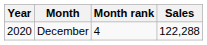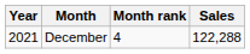December | Year: 2020 -> 2021
